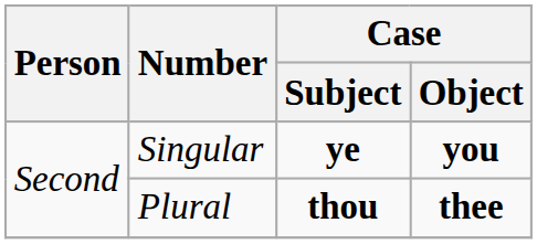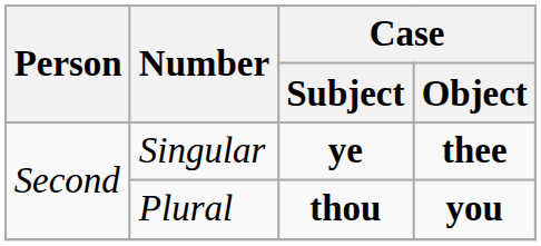Singular | Case / Object: you -> thee
Plural | Case / Object: thee -> you
